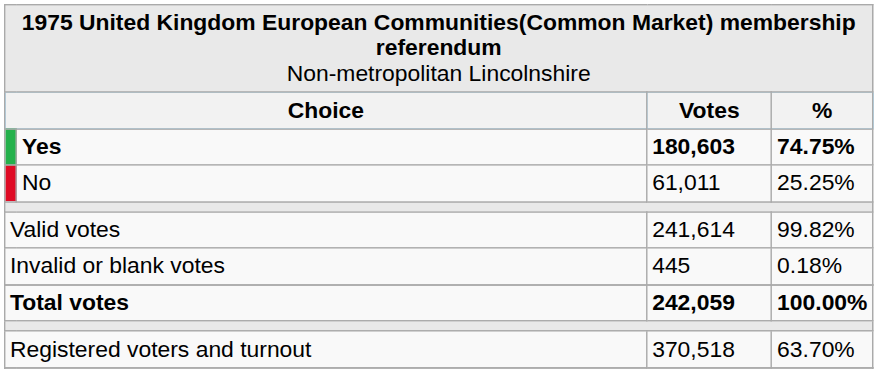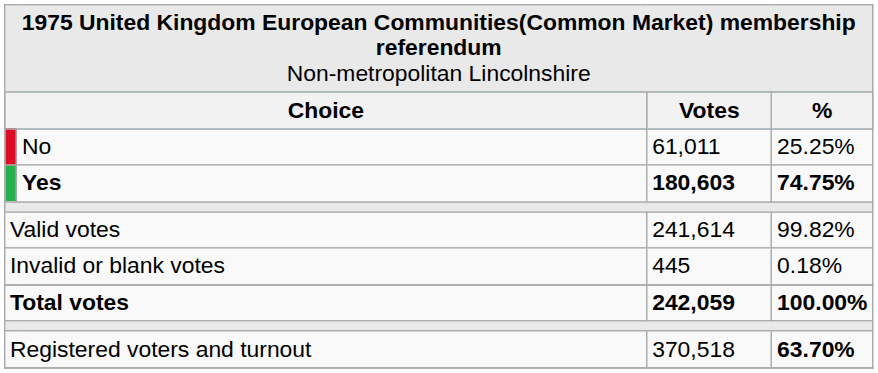rows swapped: Yes <-> No
Registered voters and turnout | column 4: normal -> bold
